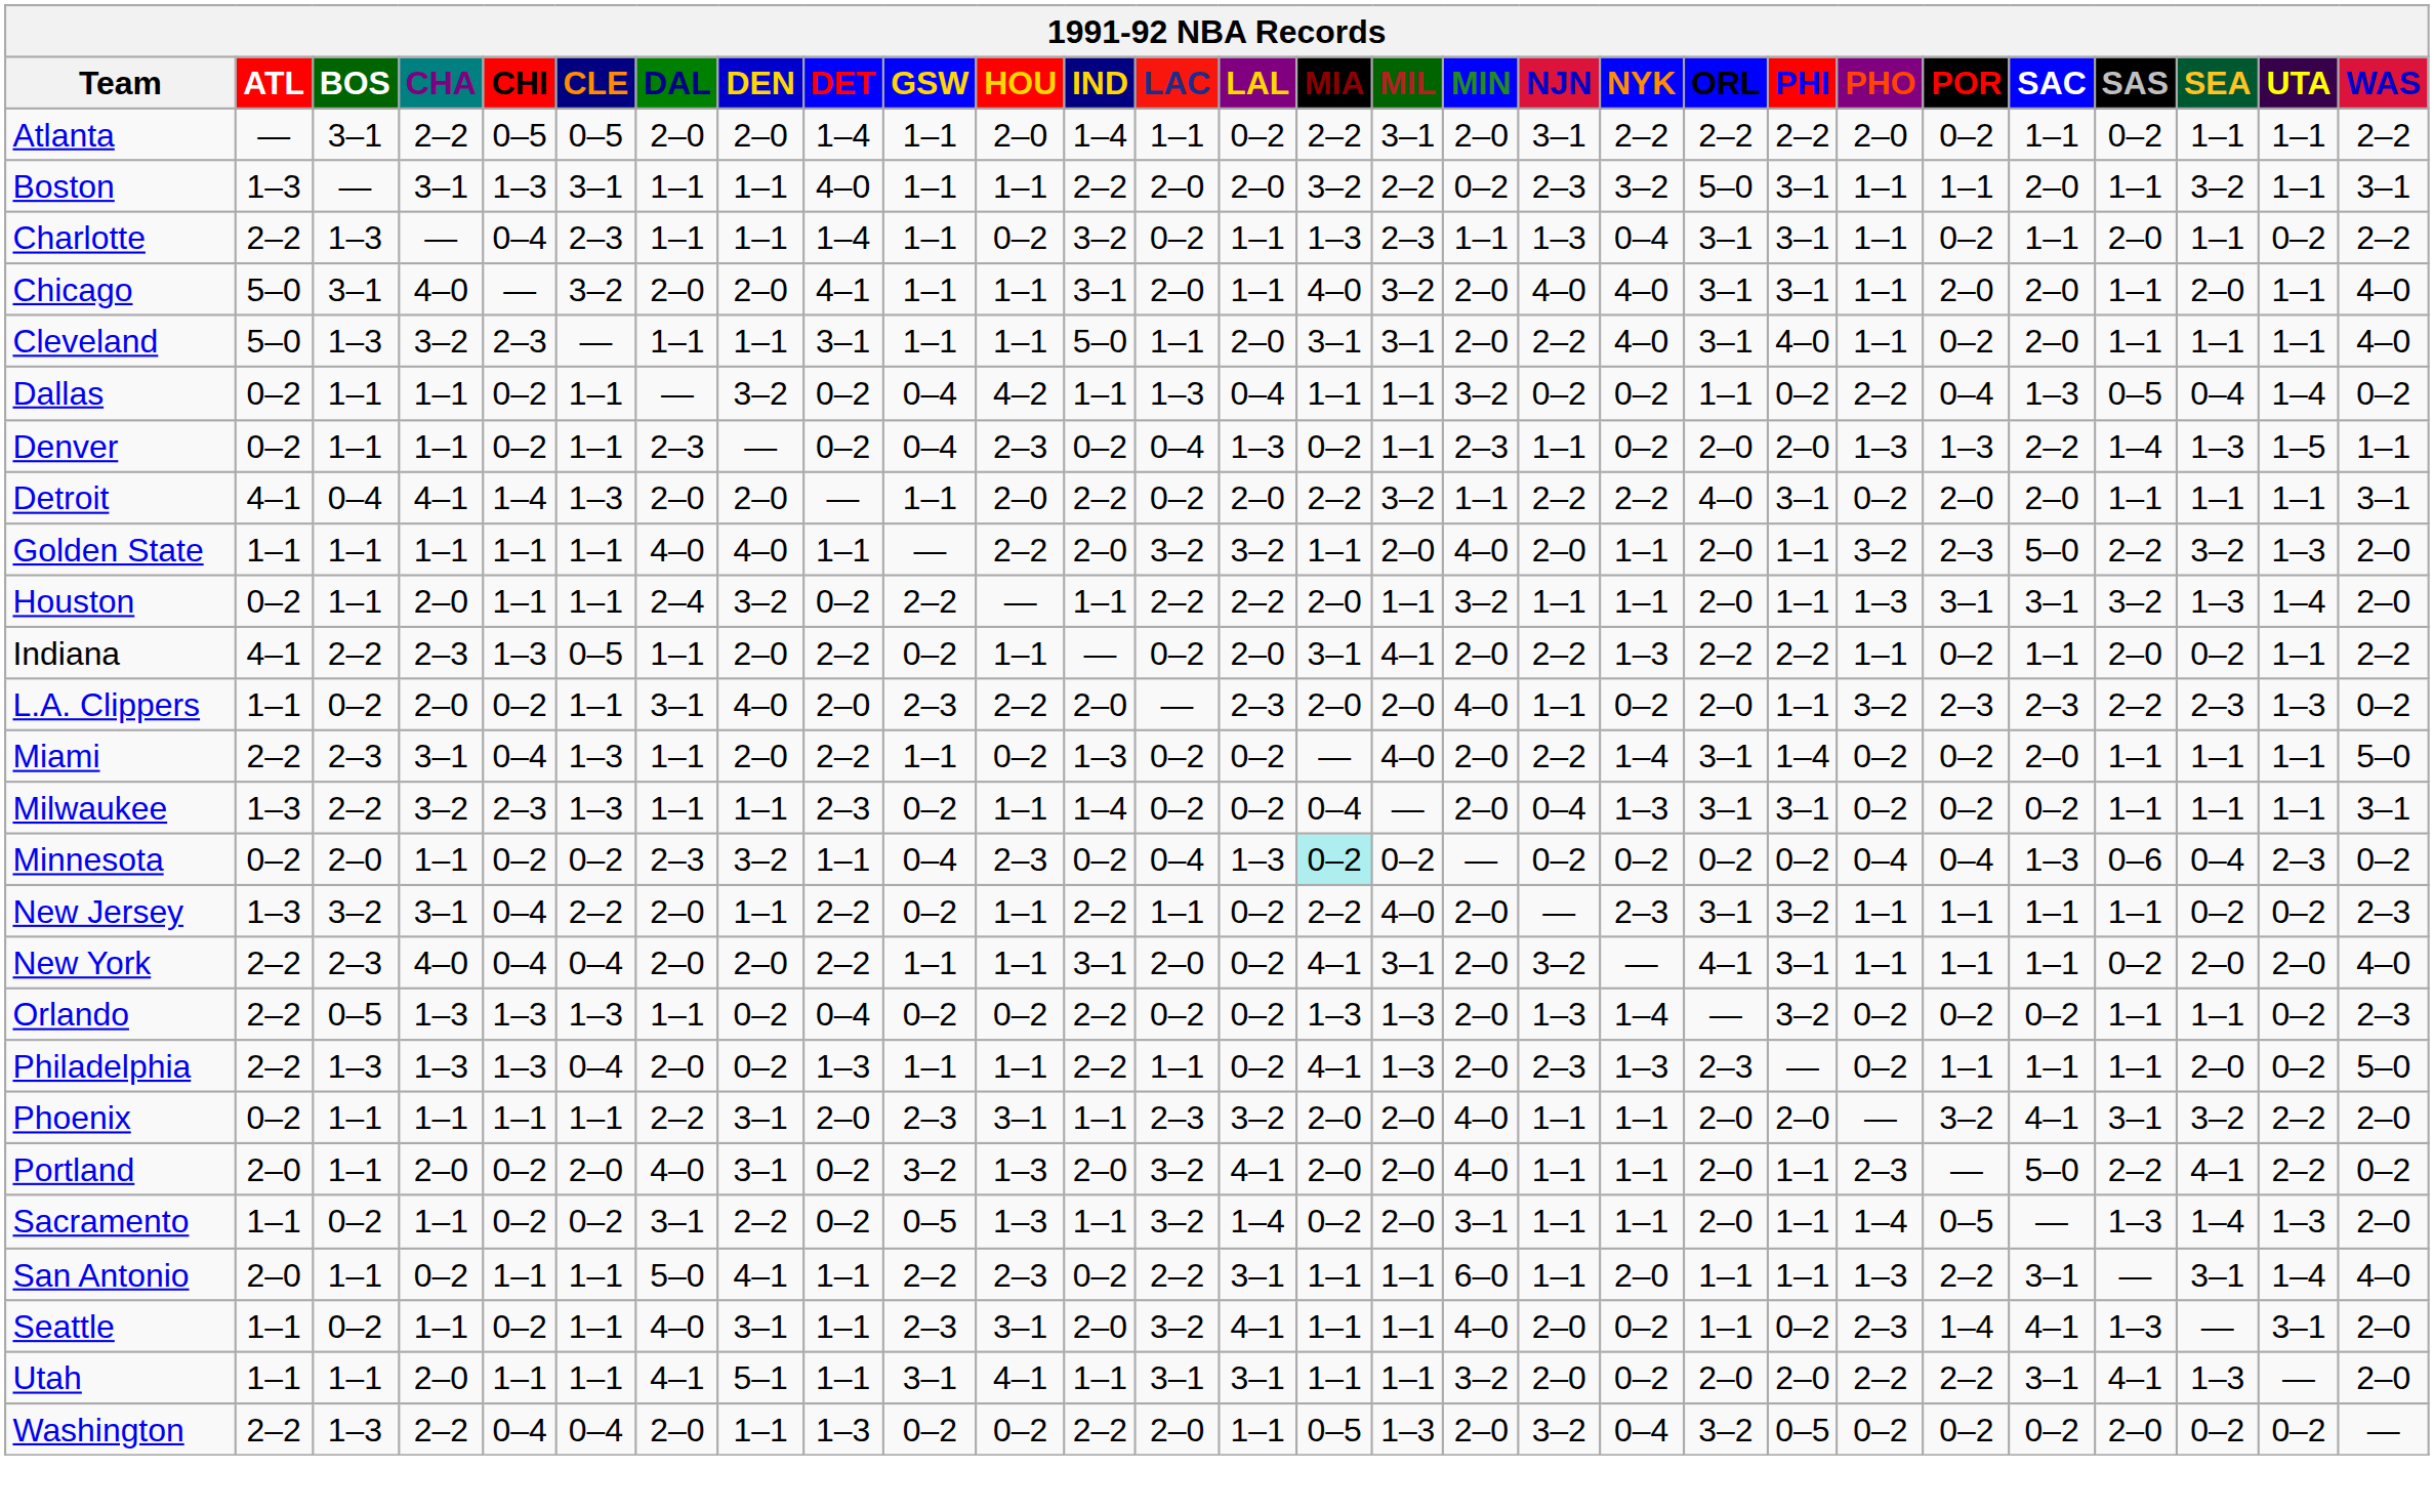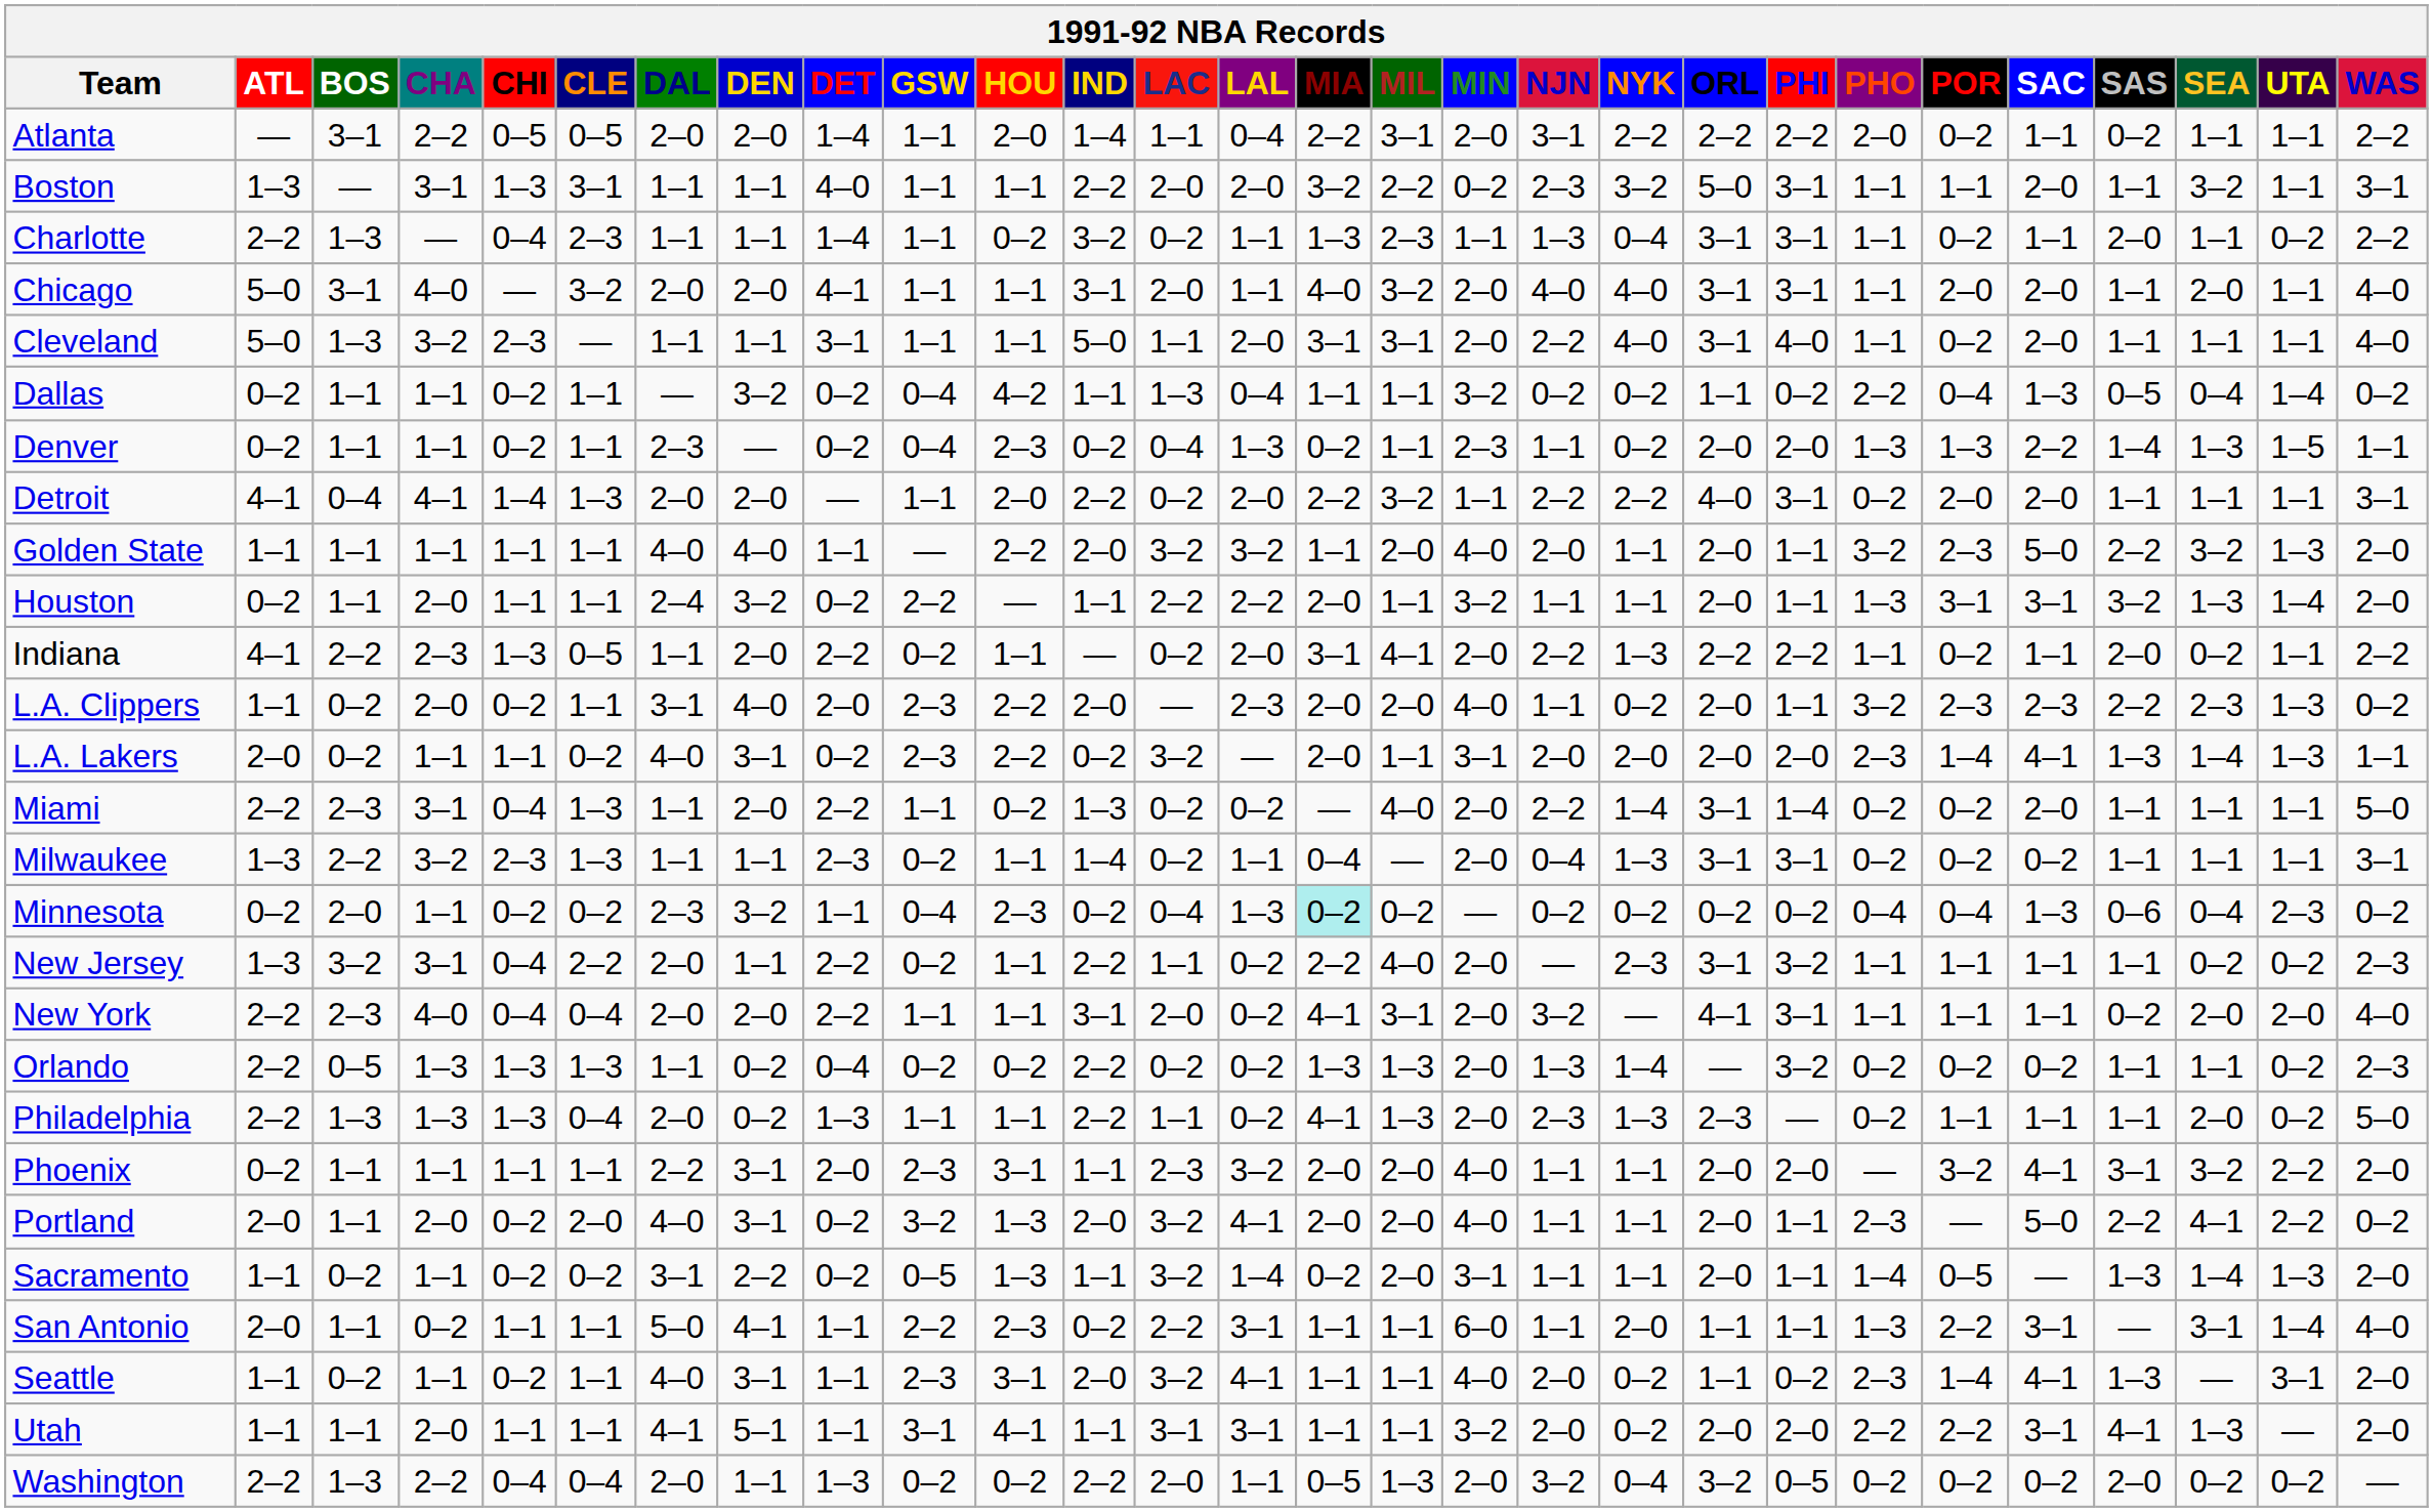Atlanta | LAL: 0–2 -> 0–4
+ row: L.A. Lakers | 2–0 | 0–2 | 1–1 | 1–1 | 0–2 | 4–0 | 3–1 | 0–2 | 2–3 | 2–2 | 0–2 | 3–2 | — | 2–0 | 1–1 | 3–1 | 2–0 | 2–0 | 2–0 | 2–0 | 2–3 | 1–4 | 4–1 | 1–3 | 1–4 | 1–3 | 1–1
Milwaukee | LAL: 0–2 -> 1–1
